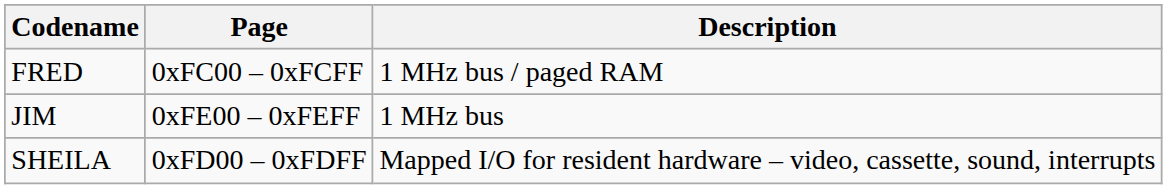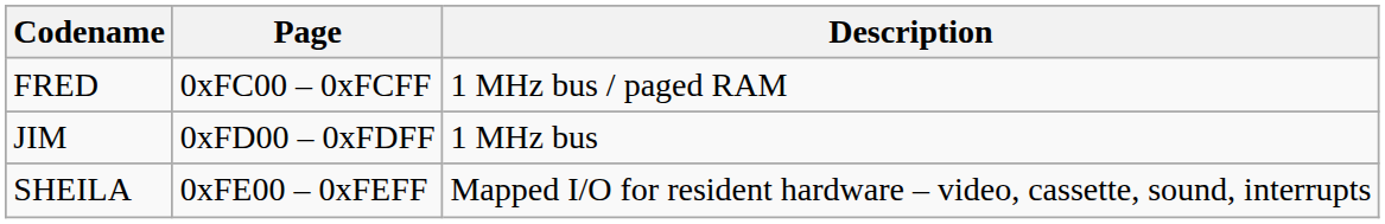JIM | Page: 0xFE00 – 0xFEFF -> 0xFD00 – 0xFDFF
SHEILA | Page: 0xFD00 – 0xFDFF -> 0xFE00 – 0xFEFF
